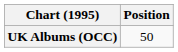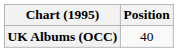UK Albums (OCC) | Position: 50 -> 40
